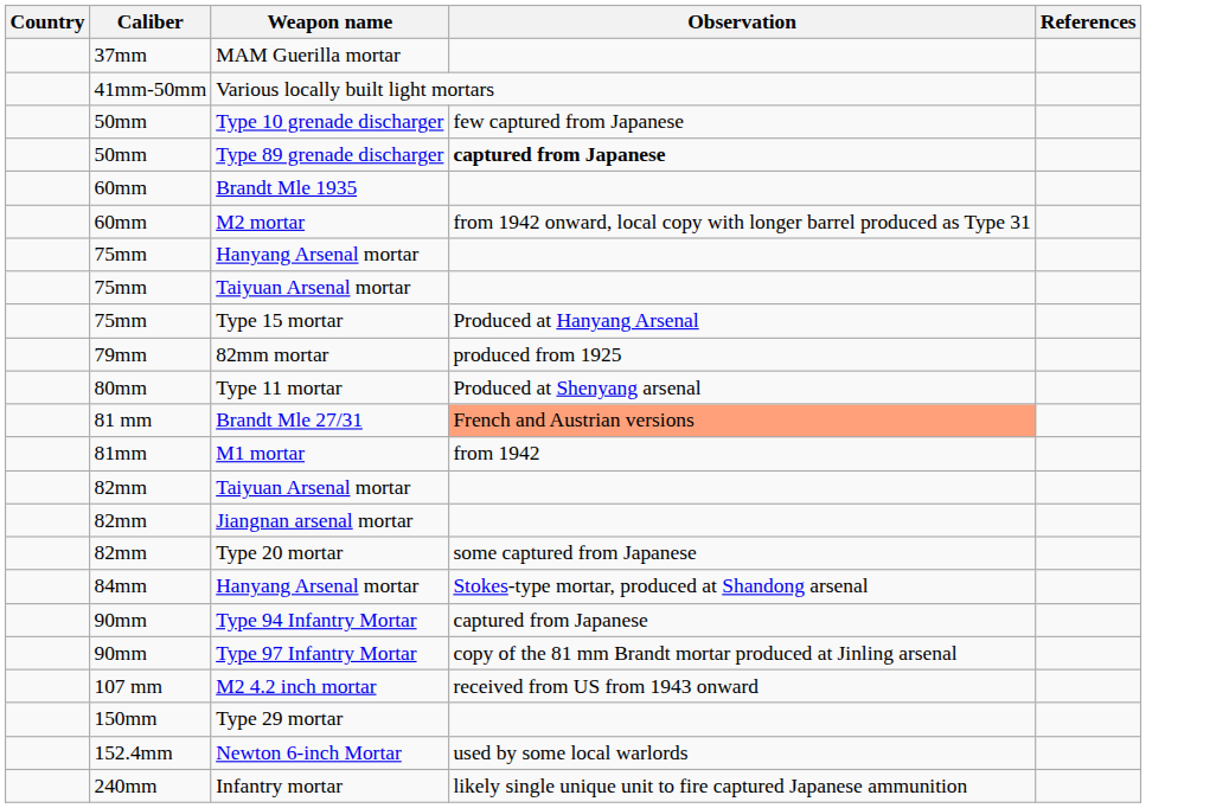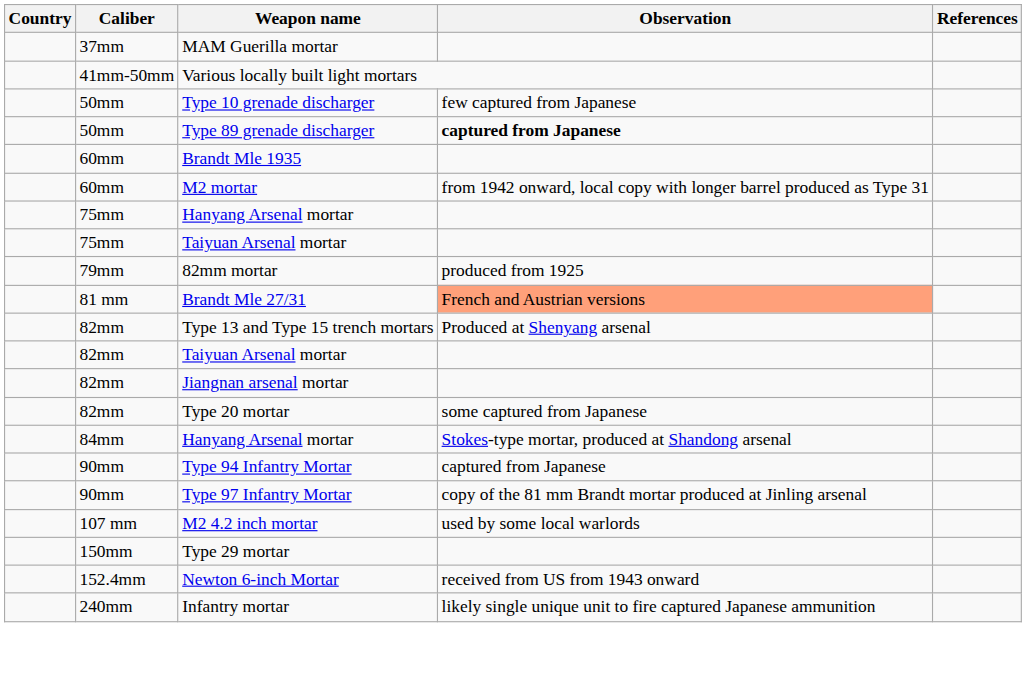- row: 75mm | Type 15 mortar | Produced at Hanyang Arsenal
- row: 80mm | Type 11 mortar | Produced at Shenyang arsenal
- row: 81mm | M1 mortar | from 1942
+ row: 82mm | Type 13 and Type 15 trench mortars | Produced at Shenyang arsenal
M2 4.2 inch mortar | Observation: received from US from 1943 onward -> used by some local warlords
Newton 6-inch Mortar | Observation: used by some local warlords -> received from US from 1943 onward
